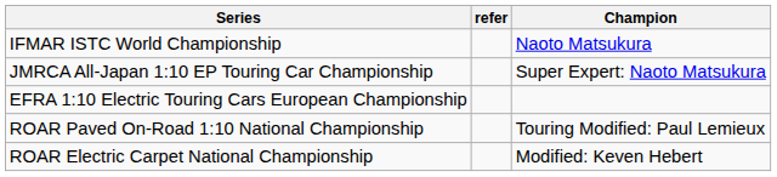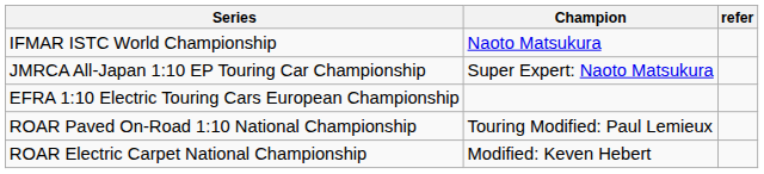columns swapped: Champion <-> refer
